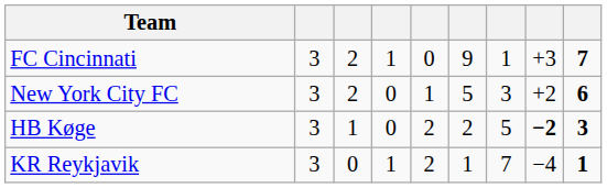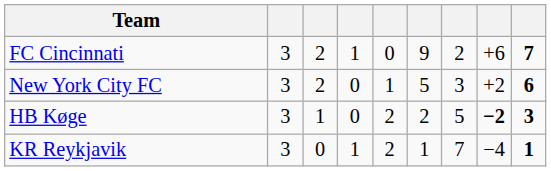FC Cincinnati | column 7: 1 -> 2
FC Cincinnati | column 8: +3 -> +6
